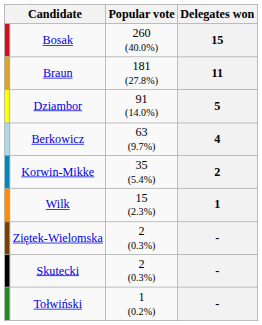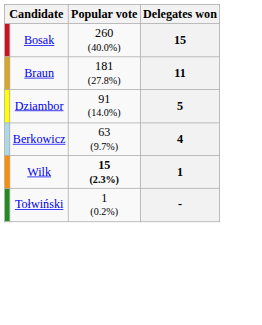- row: Korwin-Mikke | 35 (5.4%) | 2
Wilk | Popular vote: normal -> bold
- row: Ziętek-Wielomska | 2 (0.3%) | -
- row: Skutecki | 2 (0.3%) | -
